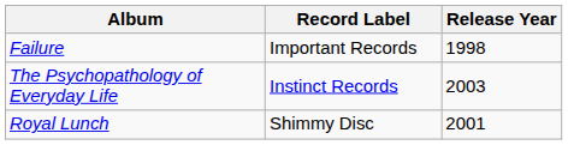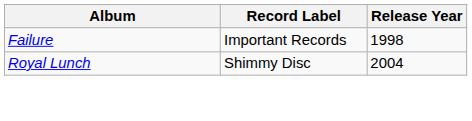- row: The Psychopathology of Everyday Life | Instinct Records | 2003
Royal Lunch | Release Year: 2001 -> 2004
